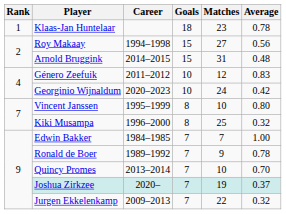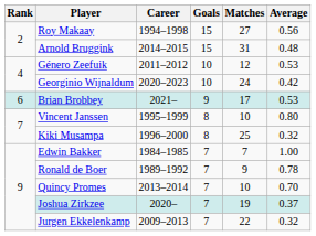- row: 1 | Klaas-Jan Huntelaar | 18 | 23 | 0.78
Género Zeefuik | Average: 0.83 -> 0.53
+ row: 6 | Brian Brobbey | 2021– | 9 | 17 | 0.53
